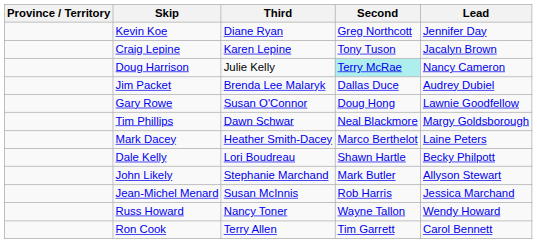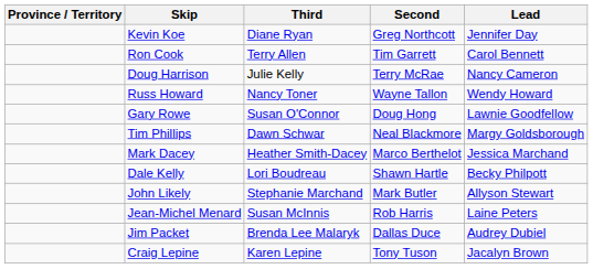rows swapped: Craig Lepine <-> Ron Cook
Doug Harrison | Second: paleturquoise background -> no background
rows swapped: Russ Howard <-> Jim Packet
Mark Dacey | Lead: Laine Peters -> Jessica Marchand
Jean-Michel Menard | Lead: Jessica Marchand -> Laine Peters
